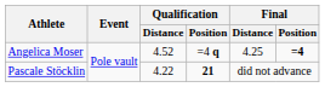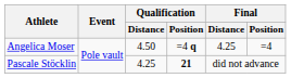Angelica Moser | Qualification / Distance: 4.52 -> 4.50
Angelica Moser | Final / Position: bold -> normal
Pascale Stöcklin | Qualification / Distance: 4.22 -> 4.25
